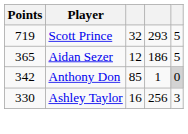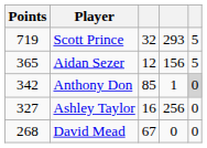Aidan Sezer | column 4: 186 -> 156
Ashley Taylor | Points: 330 -> 327
Ashley Taylor | column 5: 3 -> 0
+ row: 268 | David Mead | 67 | 0 | 0
